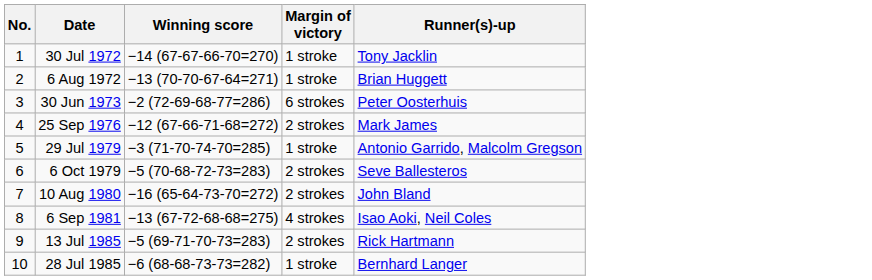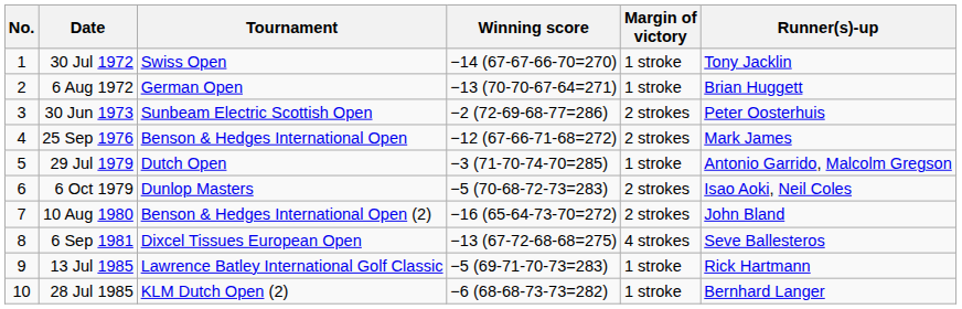+ column: Tournament | Swiss Open | German Open | Sunbeam Electric Scottish Open | Benson & Hedges International Open | Dutch Open | Dunlop Masters | Benson & Hedges International Open (2) | Dixcel Tissues European Open | Lawrence Batley International Golf Classic | KLM Dutch Open (2)
30 Jun 1973 | Margin of victory: 6 strokes -> 2 strokes
6 Oct 1979 | Runner(s)-up: Seve Ballesteros -> Isao Aoki, Neil Coles
6 Sep 1981 | Runner(s)-up: Isao Aoki, Neil Coles -> Seve Ballesteros
13 Jul 1985 | Margin of victory: 2 strokes -> 1 stroke
